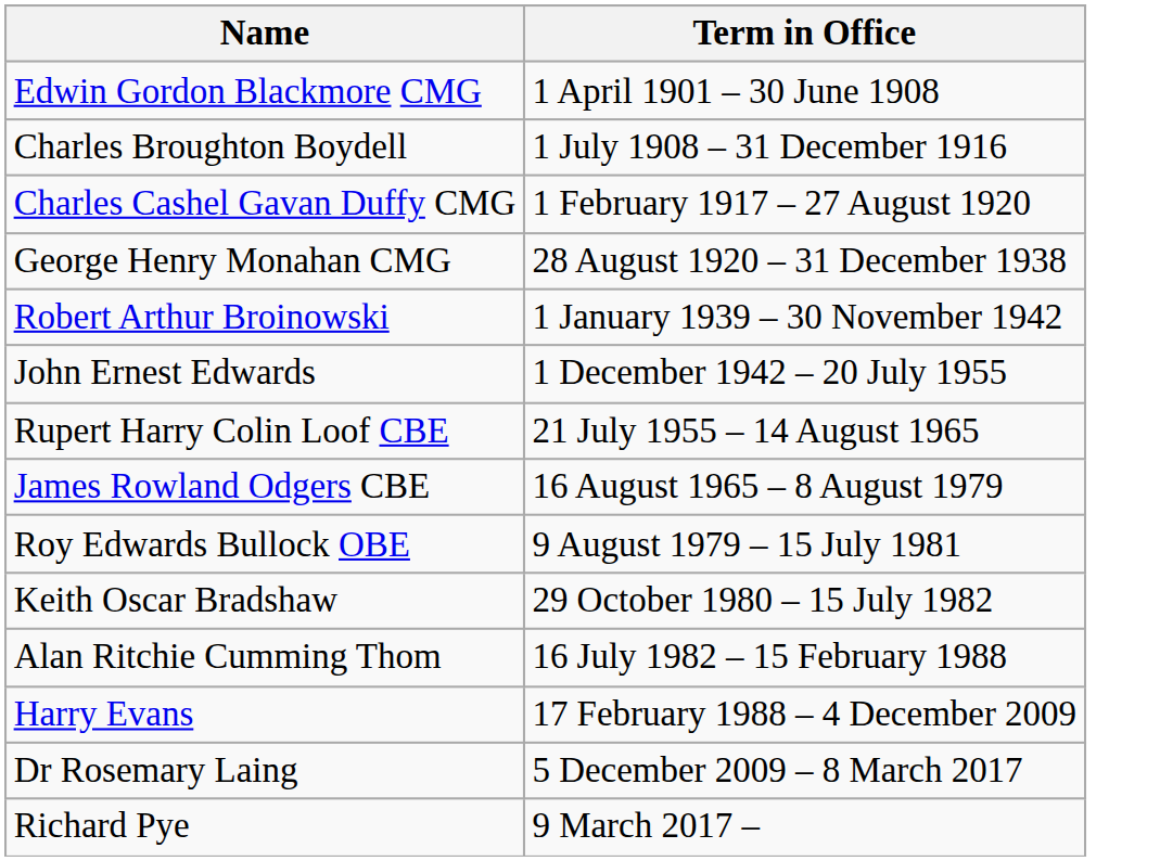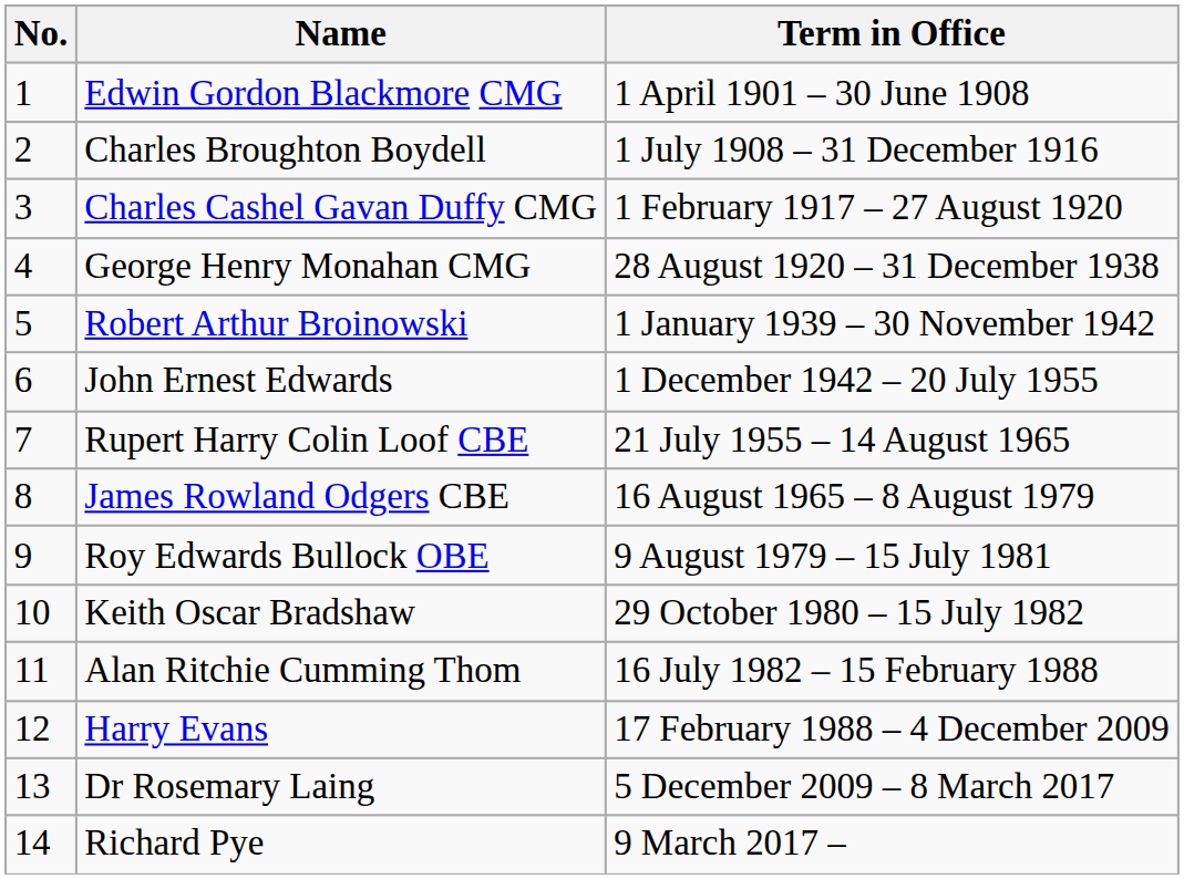+ column: No. | 1 | 2 | 3 | 4 | 5 | 6 | 7 | 8 | 9 | 10 | 11 | 12 | 13 | 14
